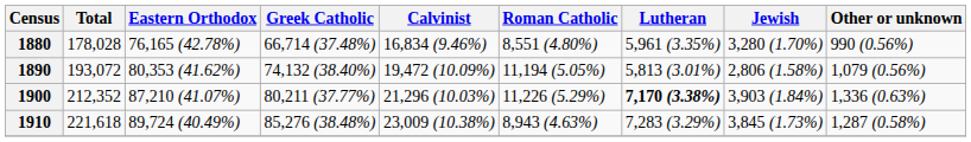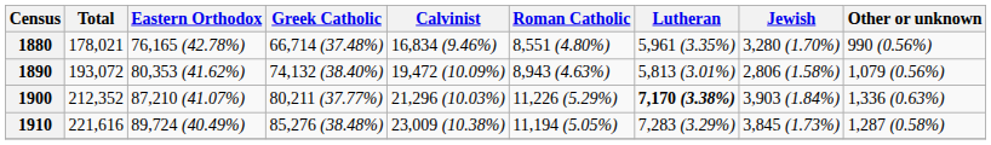1880 | Total: 178,028 -> 178,021
1890 | Roman Catholic: 11,194 (5.05%) -> 8,943 (4.63%)
1910 | Total: 221,618 -> 221,616
1910 | Roman Catholic: 8,943 (4.63%) -> 11,194 (5.05%)
